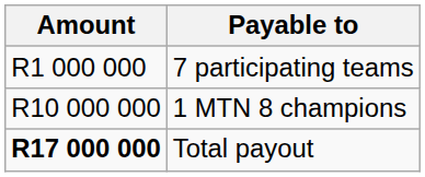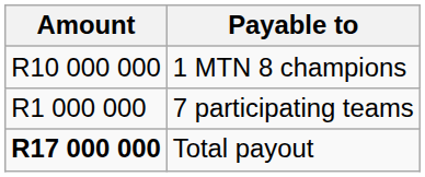rows swapped: 1 MTN 8 champions <-> 7 participating teams
